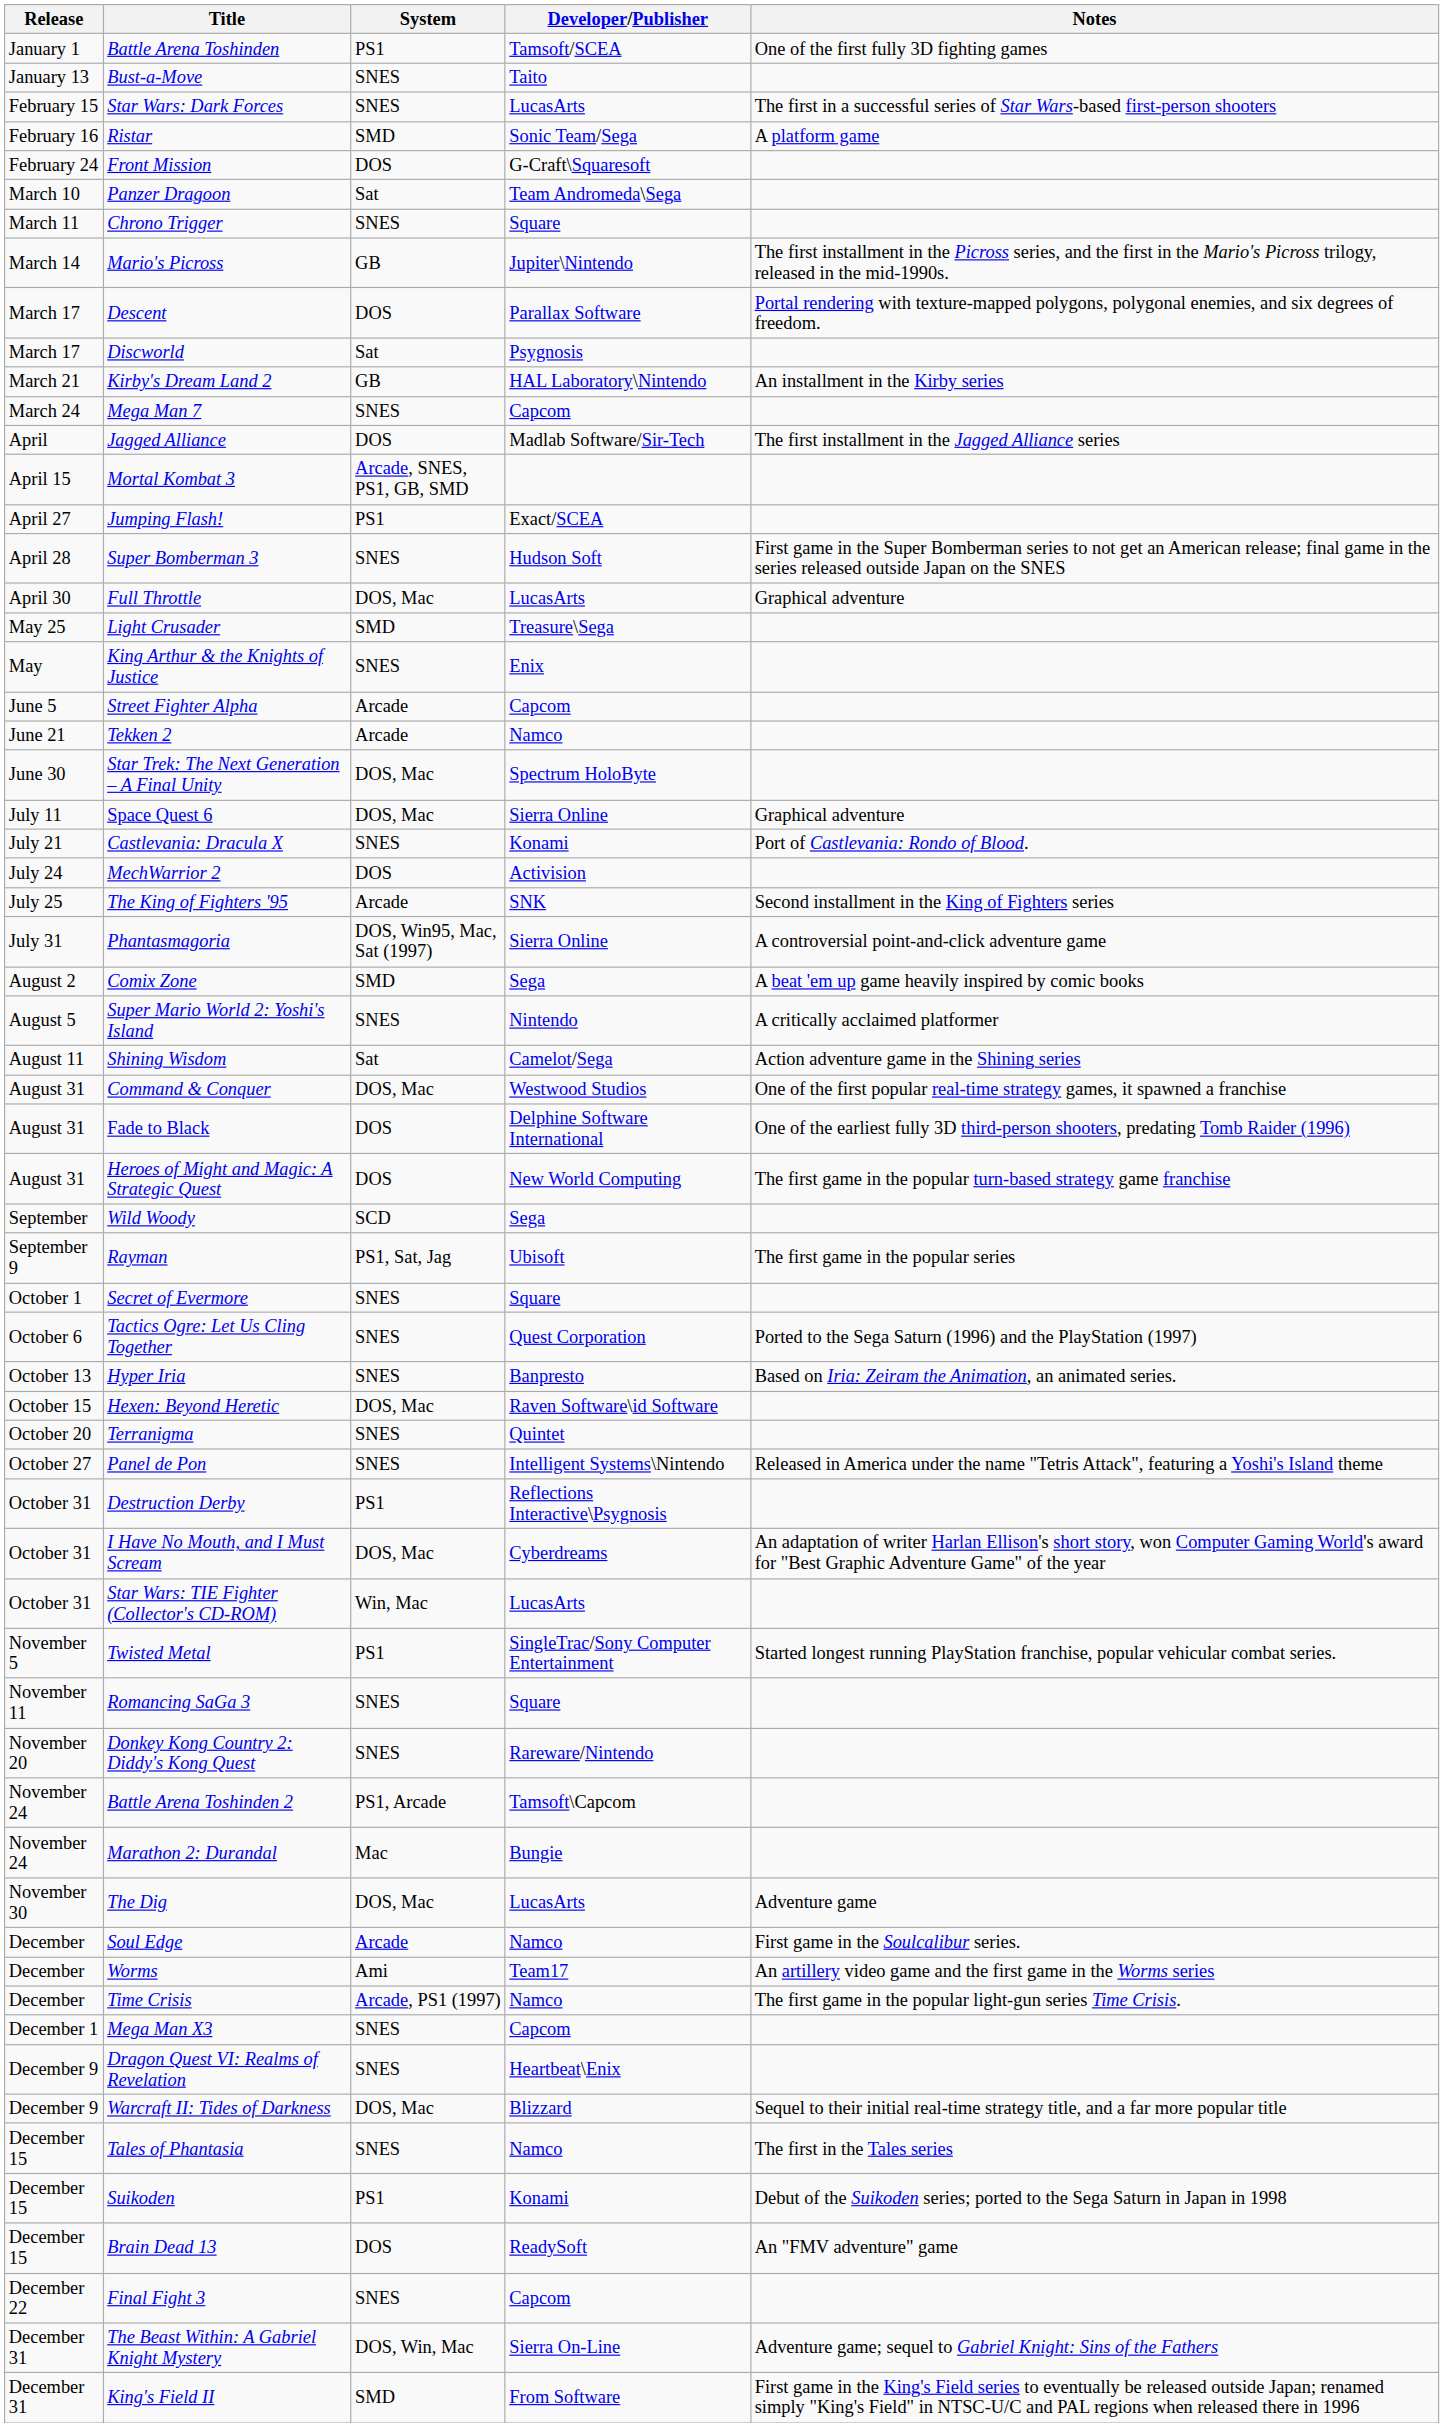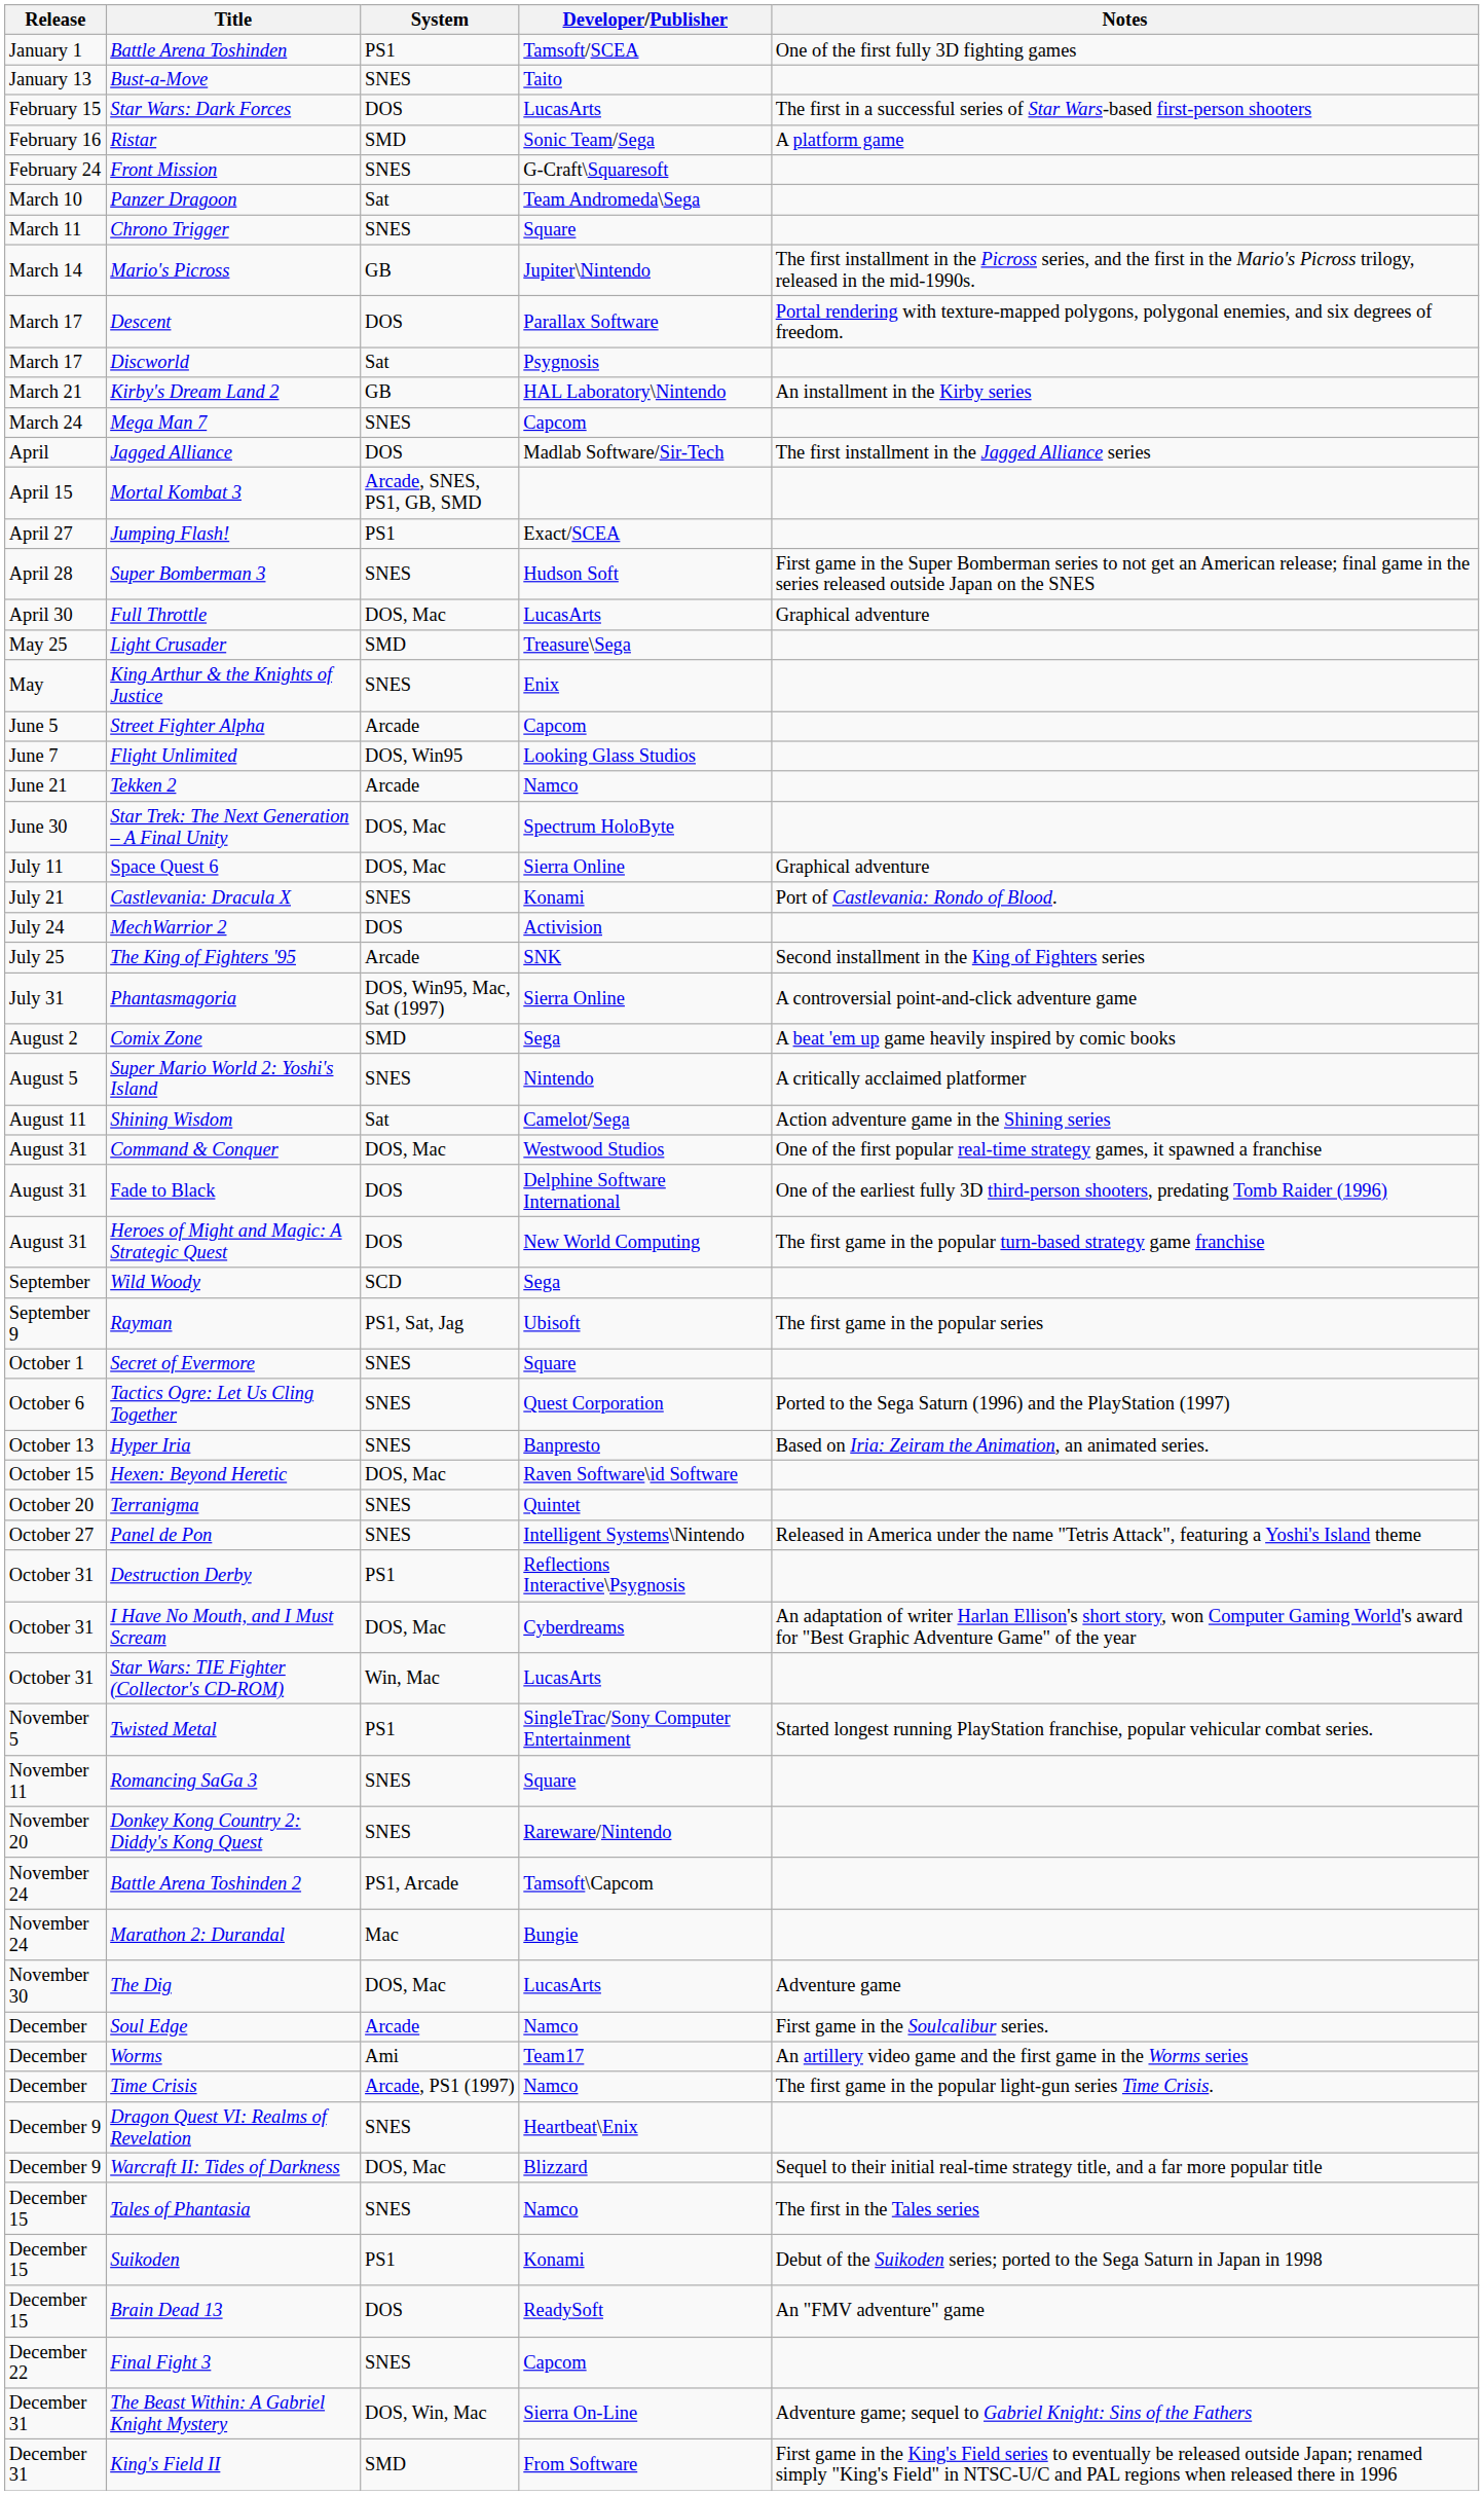Star Wars: Dark Forces | System: SNES -> DOS
Front Mission | System: DOS -> SNES
+ row: June 7 | Flight Unlimited | DOS, Win95 | Looking Glass Studios
- row: December 1 | Mega Man X3 | SNES | Capcom
